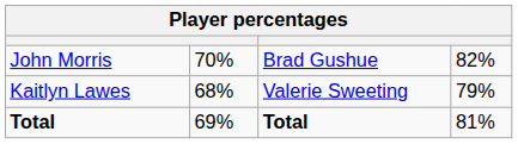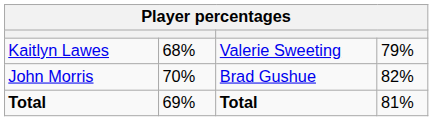rows swapped: Kaitlyn Lawes <-> John Morris
